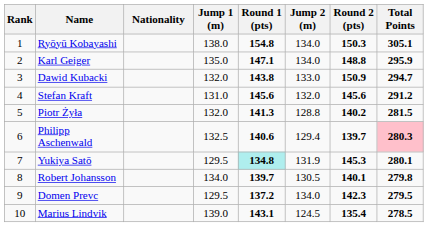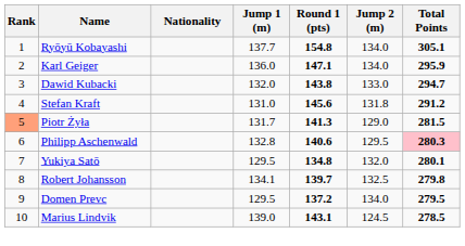- column: Round 2 (pts) | 150.3 | 148.8 | 150.9 | 145.6 | 140.2 | 139.7 | 145.3 | 140.1 | 142.3 | 135.4
Ryōyū Kobayashi | Jump 1 (m): 138.0 -> 137.7
Karl Geiger | Jump 1 (m): 135.0 -> 136.0
Stefan Kraft | Jump 2 (m): 132.0 -> 131.8
Piotr Żyła | Rank: no background -> lightsalmon background
Piotr Żyła | Jump 1 (m): 132.0 -> 131.7
Piotr Żyła | Jump 2 (m): 128.8 -> 129.0
Philipp Aschenwald | Jump 1 (m): 132.5 -> 132.8
Philipp Aschenwald | Jump 2 (m): 129.4 -> 129.5
Yukiya Satō | Round 1 (pts): paleturquoise background -> no background
Yukiya Satō | Jump 2 (m): 131.9 -> 132.0
Robert Johansson | Jump 1 (m): 134.0 -> 134.1
Robert Johansson | Jump 2 (m): 130.5 -> 132.5
